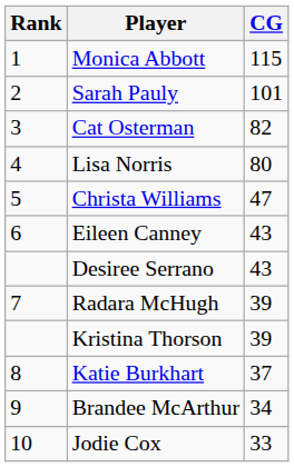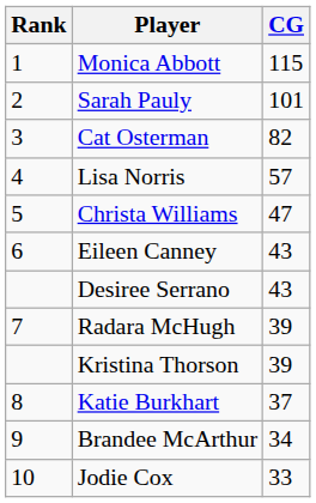Lisa Norris | CG: 80 -> 57
